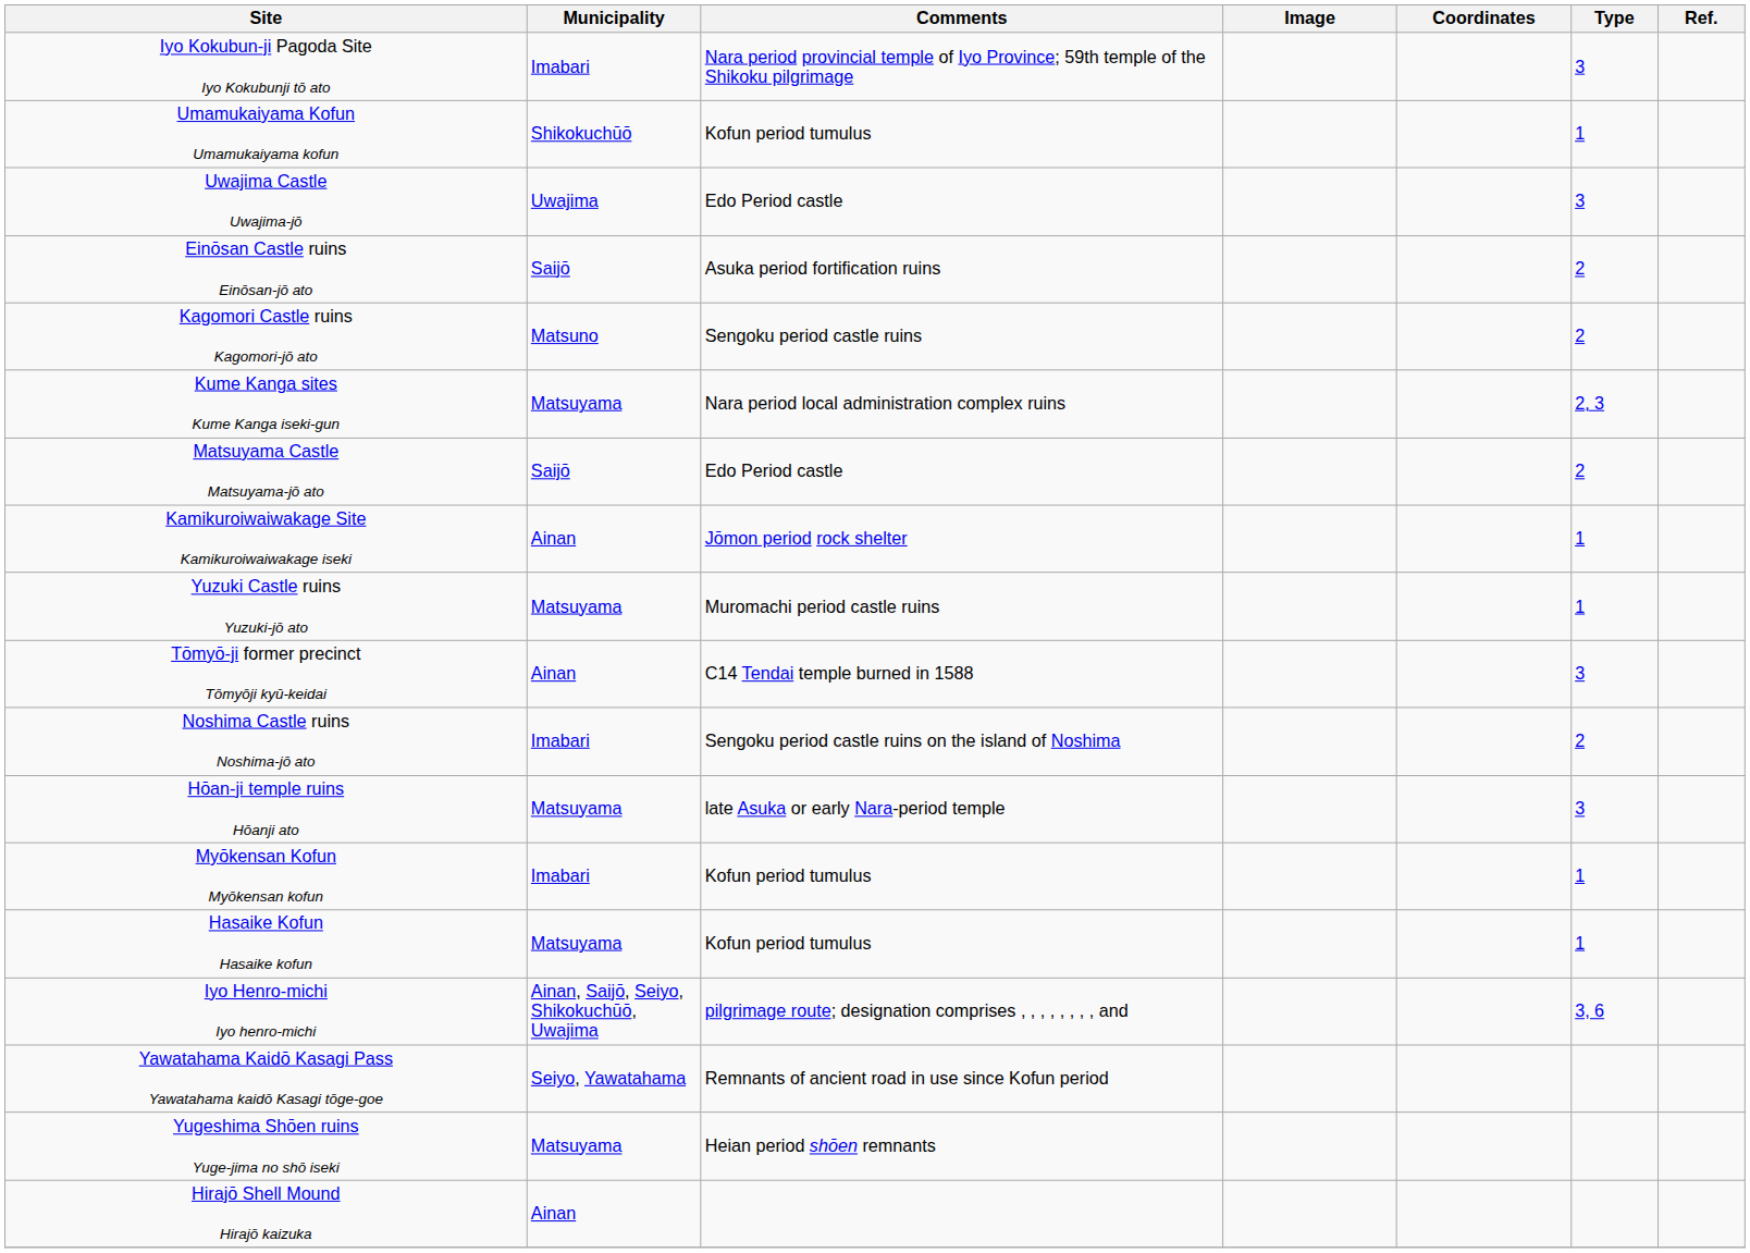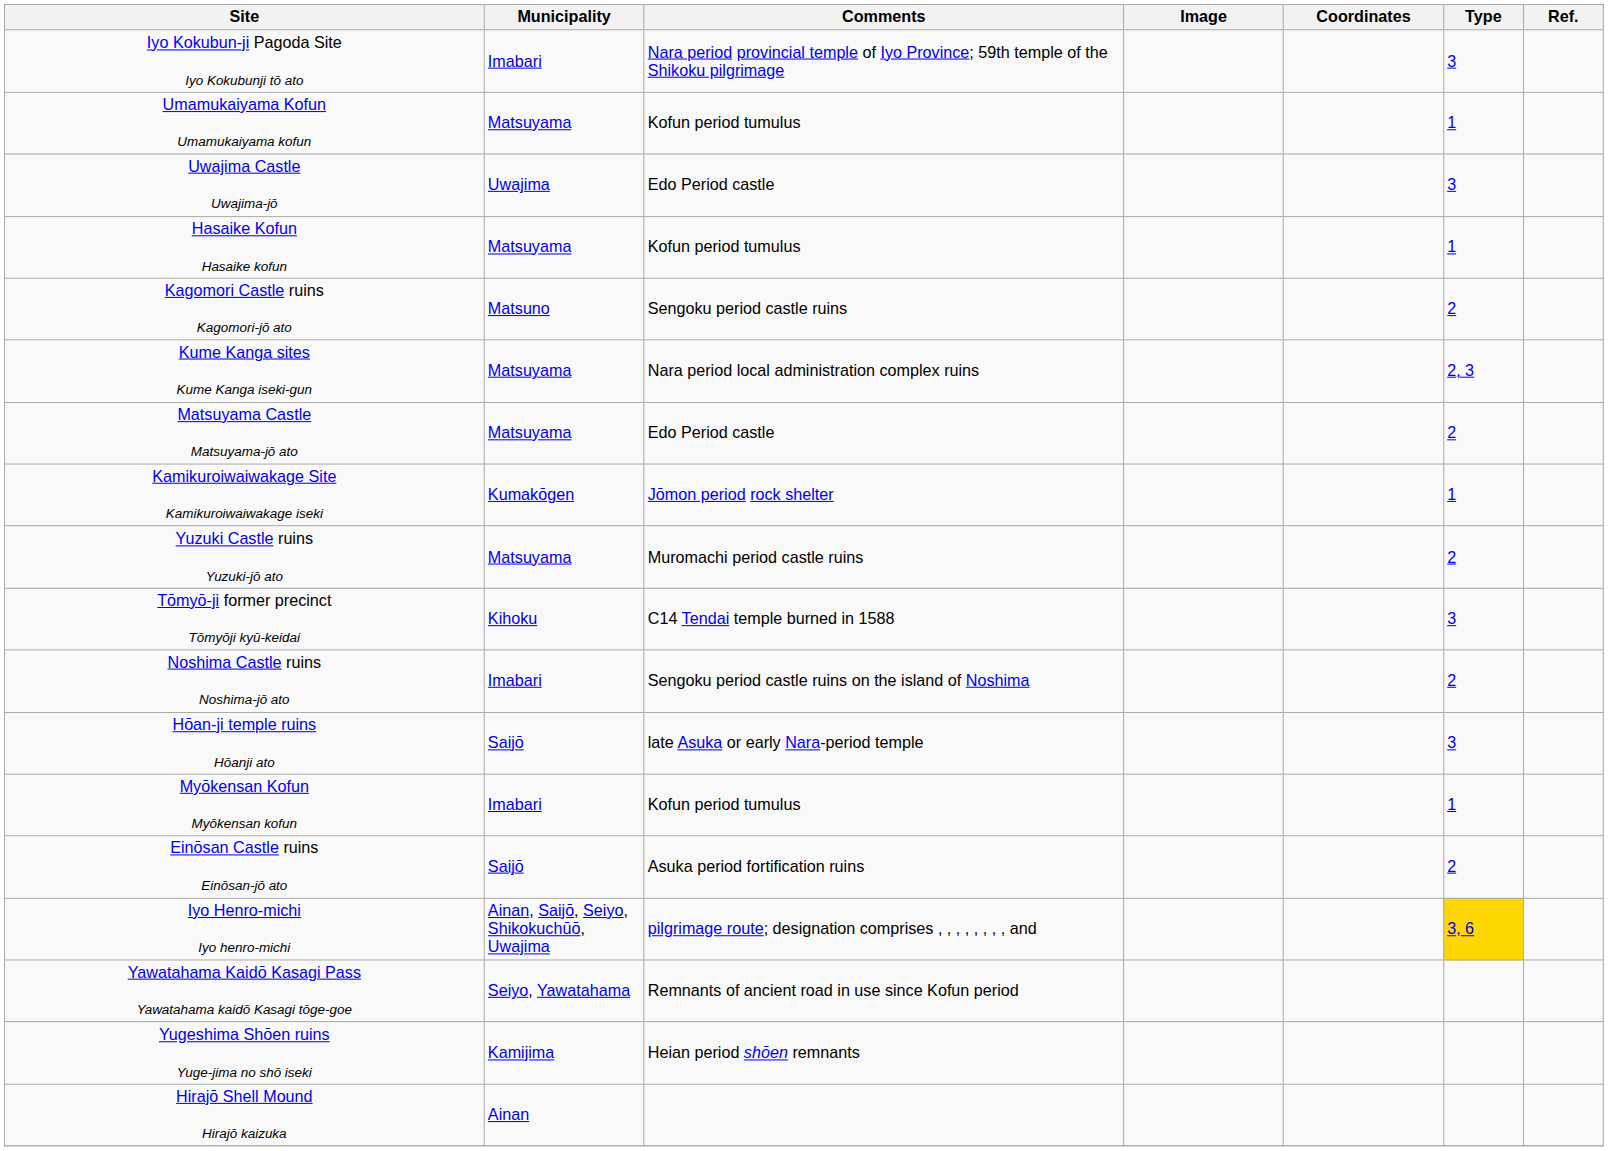Umamukaiyama Kofun Umamukaiyama kofun | Municipality: Shikokuchūō -> Matsuyama
rows swapped: Einōsan Castle ruins Einōsan-jō ato <-> Hasaike Kofun Hasaike kofun
Matsuyama Castle Matsuyama-jō ato | Municipality: Saijō -> Matsuyama
Kamikuroiwaiwakage Site Kamikuroiwaiwakage iseki | Municipality: Ainan -> Kumakōgen
Yuzuki Castle ruins Yuzuki-jō ato | Type: 1 -> 2
Tōmyō-ji former precinct Tōmyōji kyū-keidai | Municipality: Ainan -> Kihoku
Hōan-ji temple ruins Hōanji ato | Municipality: Matsuyama -> Saijō
Iyo Henro-michi Iyo henro-michi | Type: no background -> gold background
Yugeshima Shōen ruins Yuge-jima no shō iseki | Municipality: Matsuyama -> Kamijima
